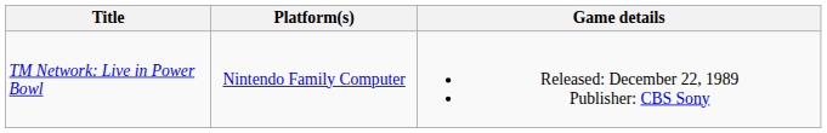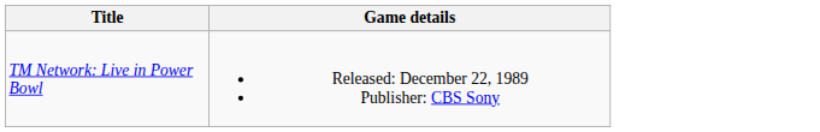- column: Platform(s) | Nintendo Family Computer
